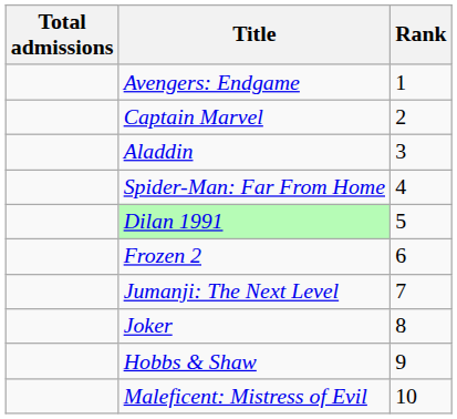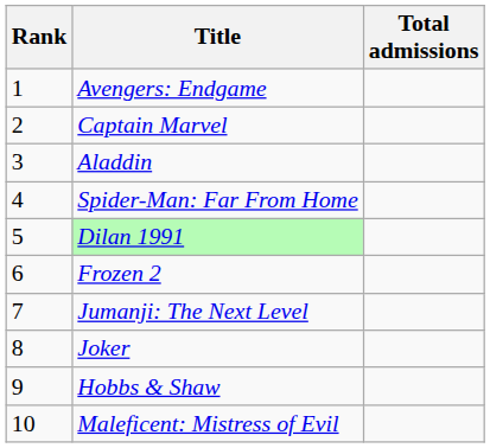columns swapped: Rank <-> Total admissions
